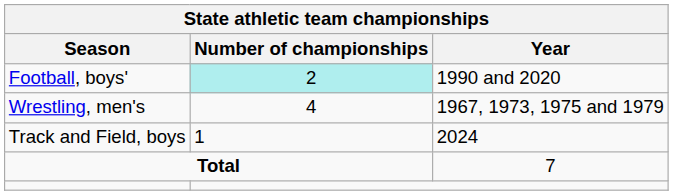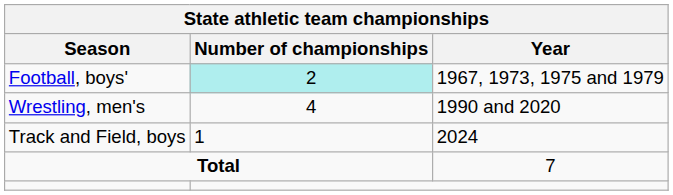Football, boys' | Year: 1990 and 2020 -> 1967, 1973, 1975 and 1979
Wrestling, men's | Year: 1967, 1973, 1975 and 1979 -> 1990 and 2020
